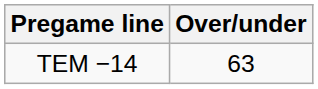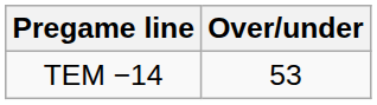TEM −14 | Over/under: 63 -> 53
